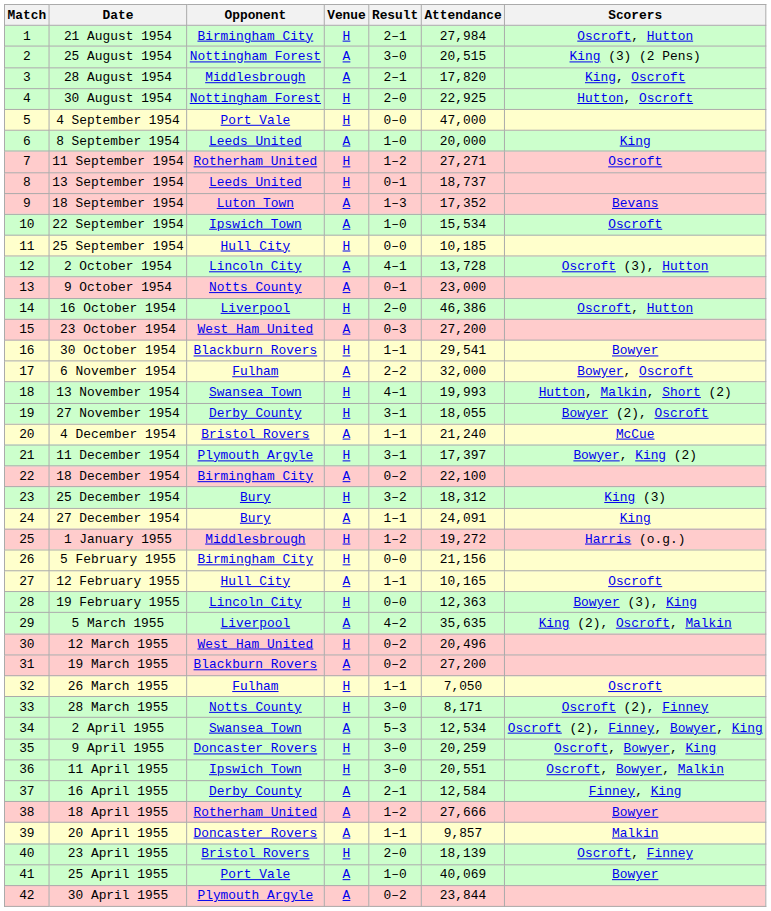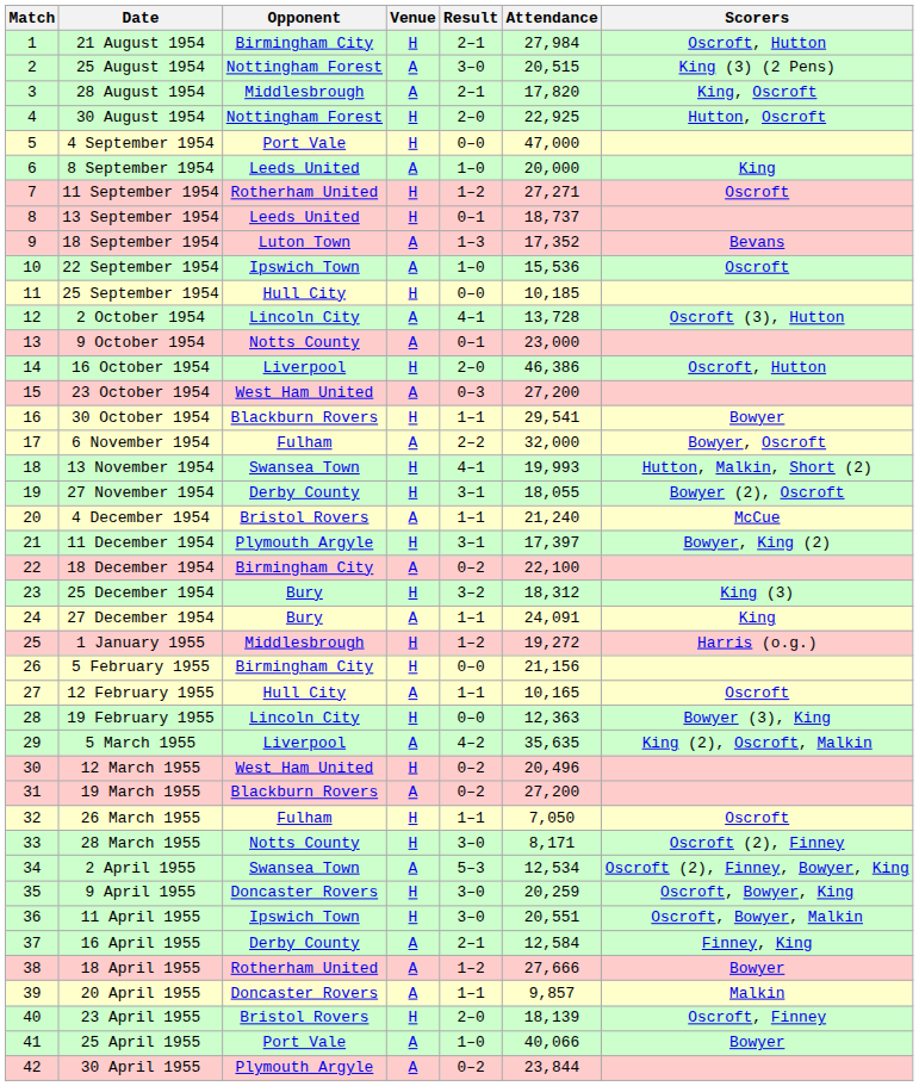22 September 1954 | Attendance: 15,534 -> 15,536
25 April 1955 | Attendance: 40,069 -> 40,066
